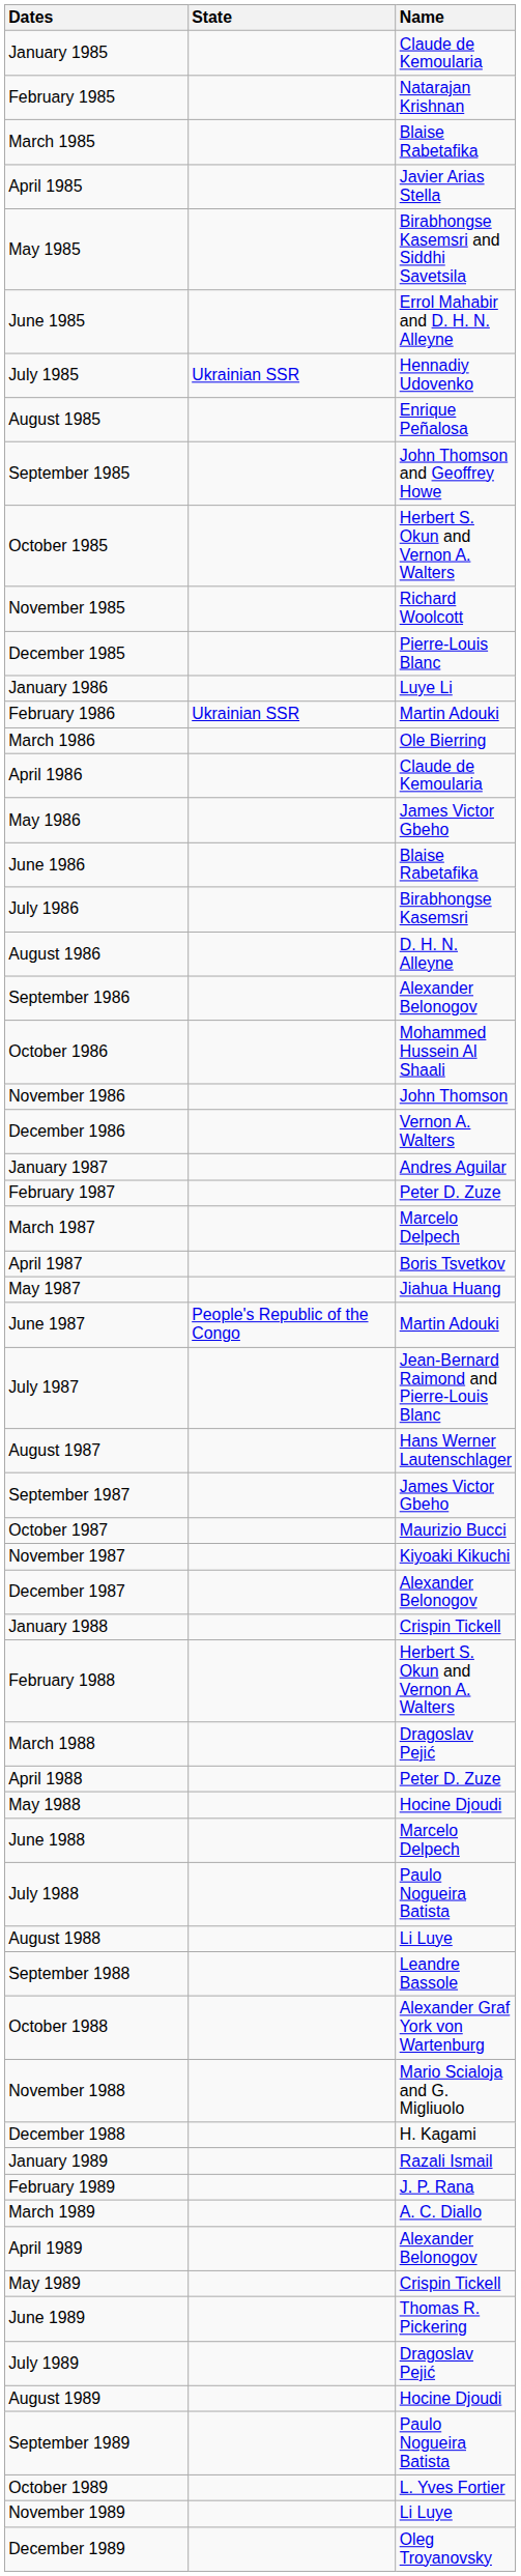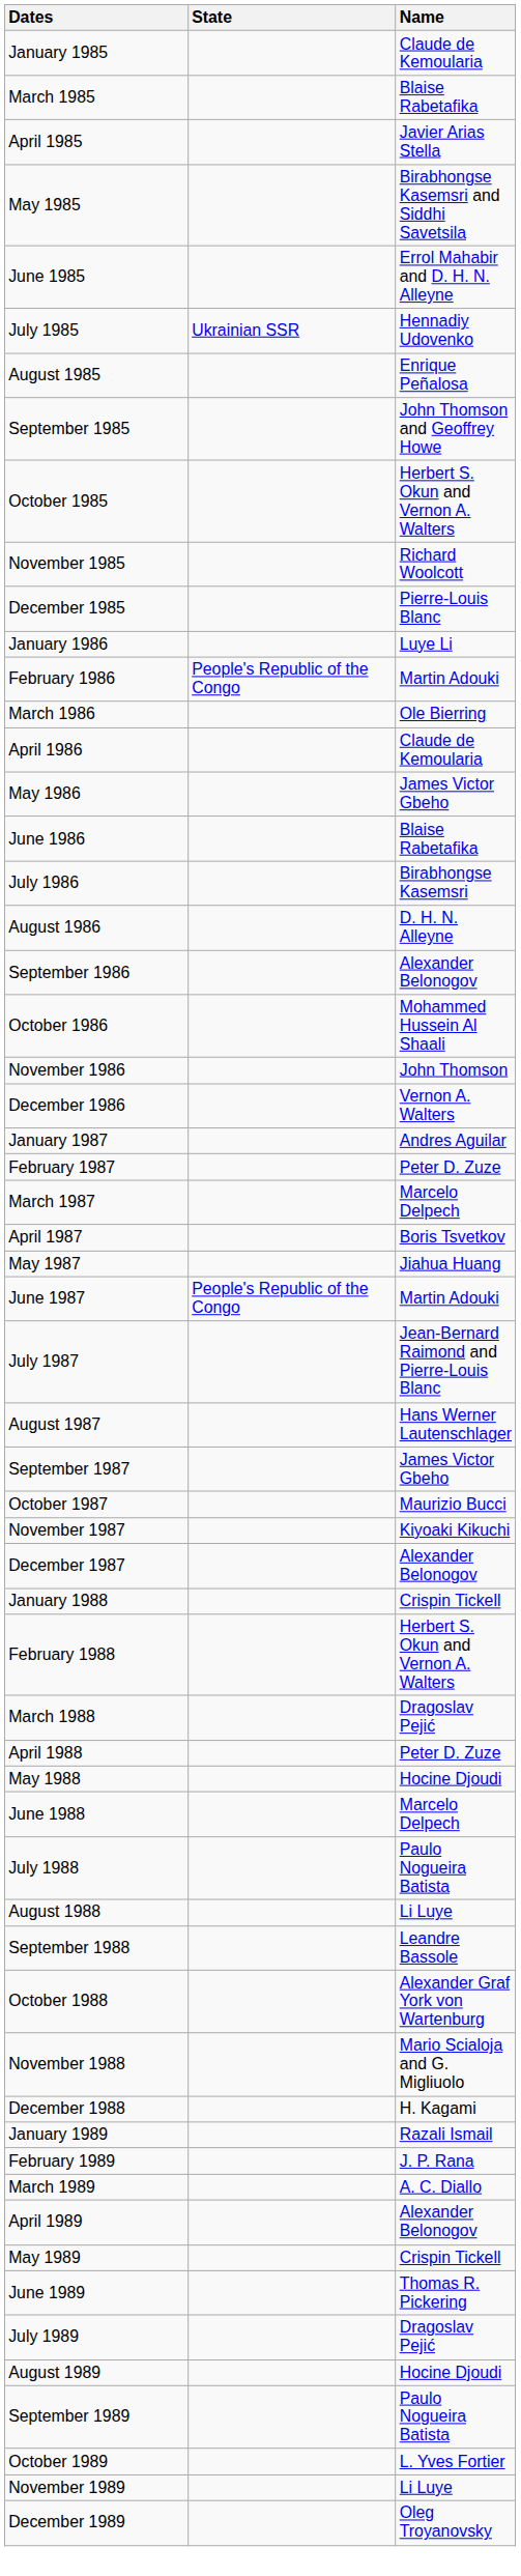- row: February 1985 | Natarajan Krishnan
February 1986 | State: Ukrainian SSR -> People's Republic of the Congo
